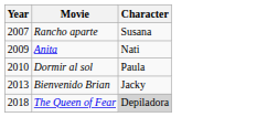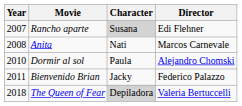+ column: Director | Edi Flehner | Marcos Carnevale | Alejandro Chomski | Federico Palazzo | Valeria Bertuccelli
Rancho aparte | Character: no background -> lightgrey background
Anita | Year: 2009 -> 2008
Bienvenido Brian | Year: 2013 -> 2011
